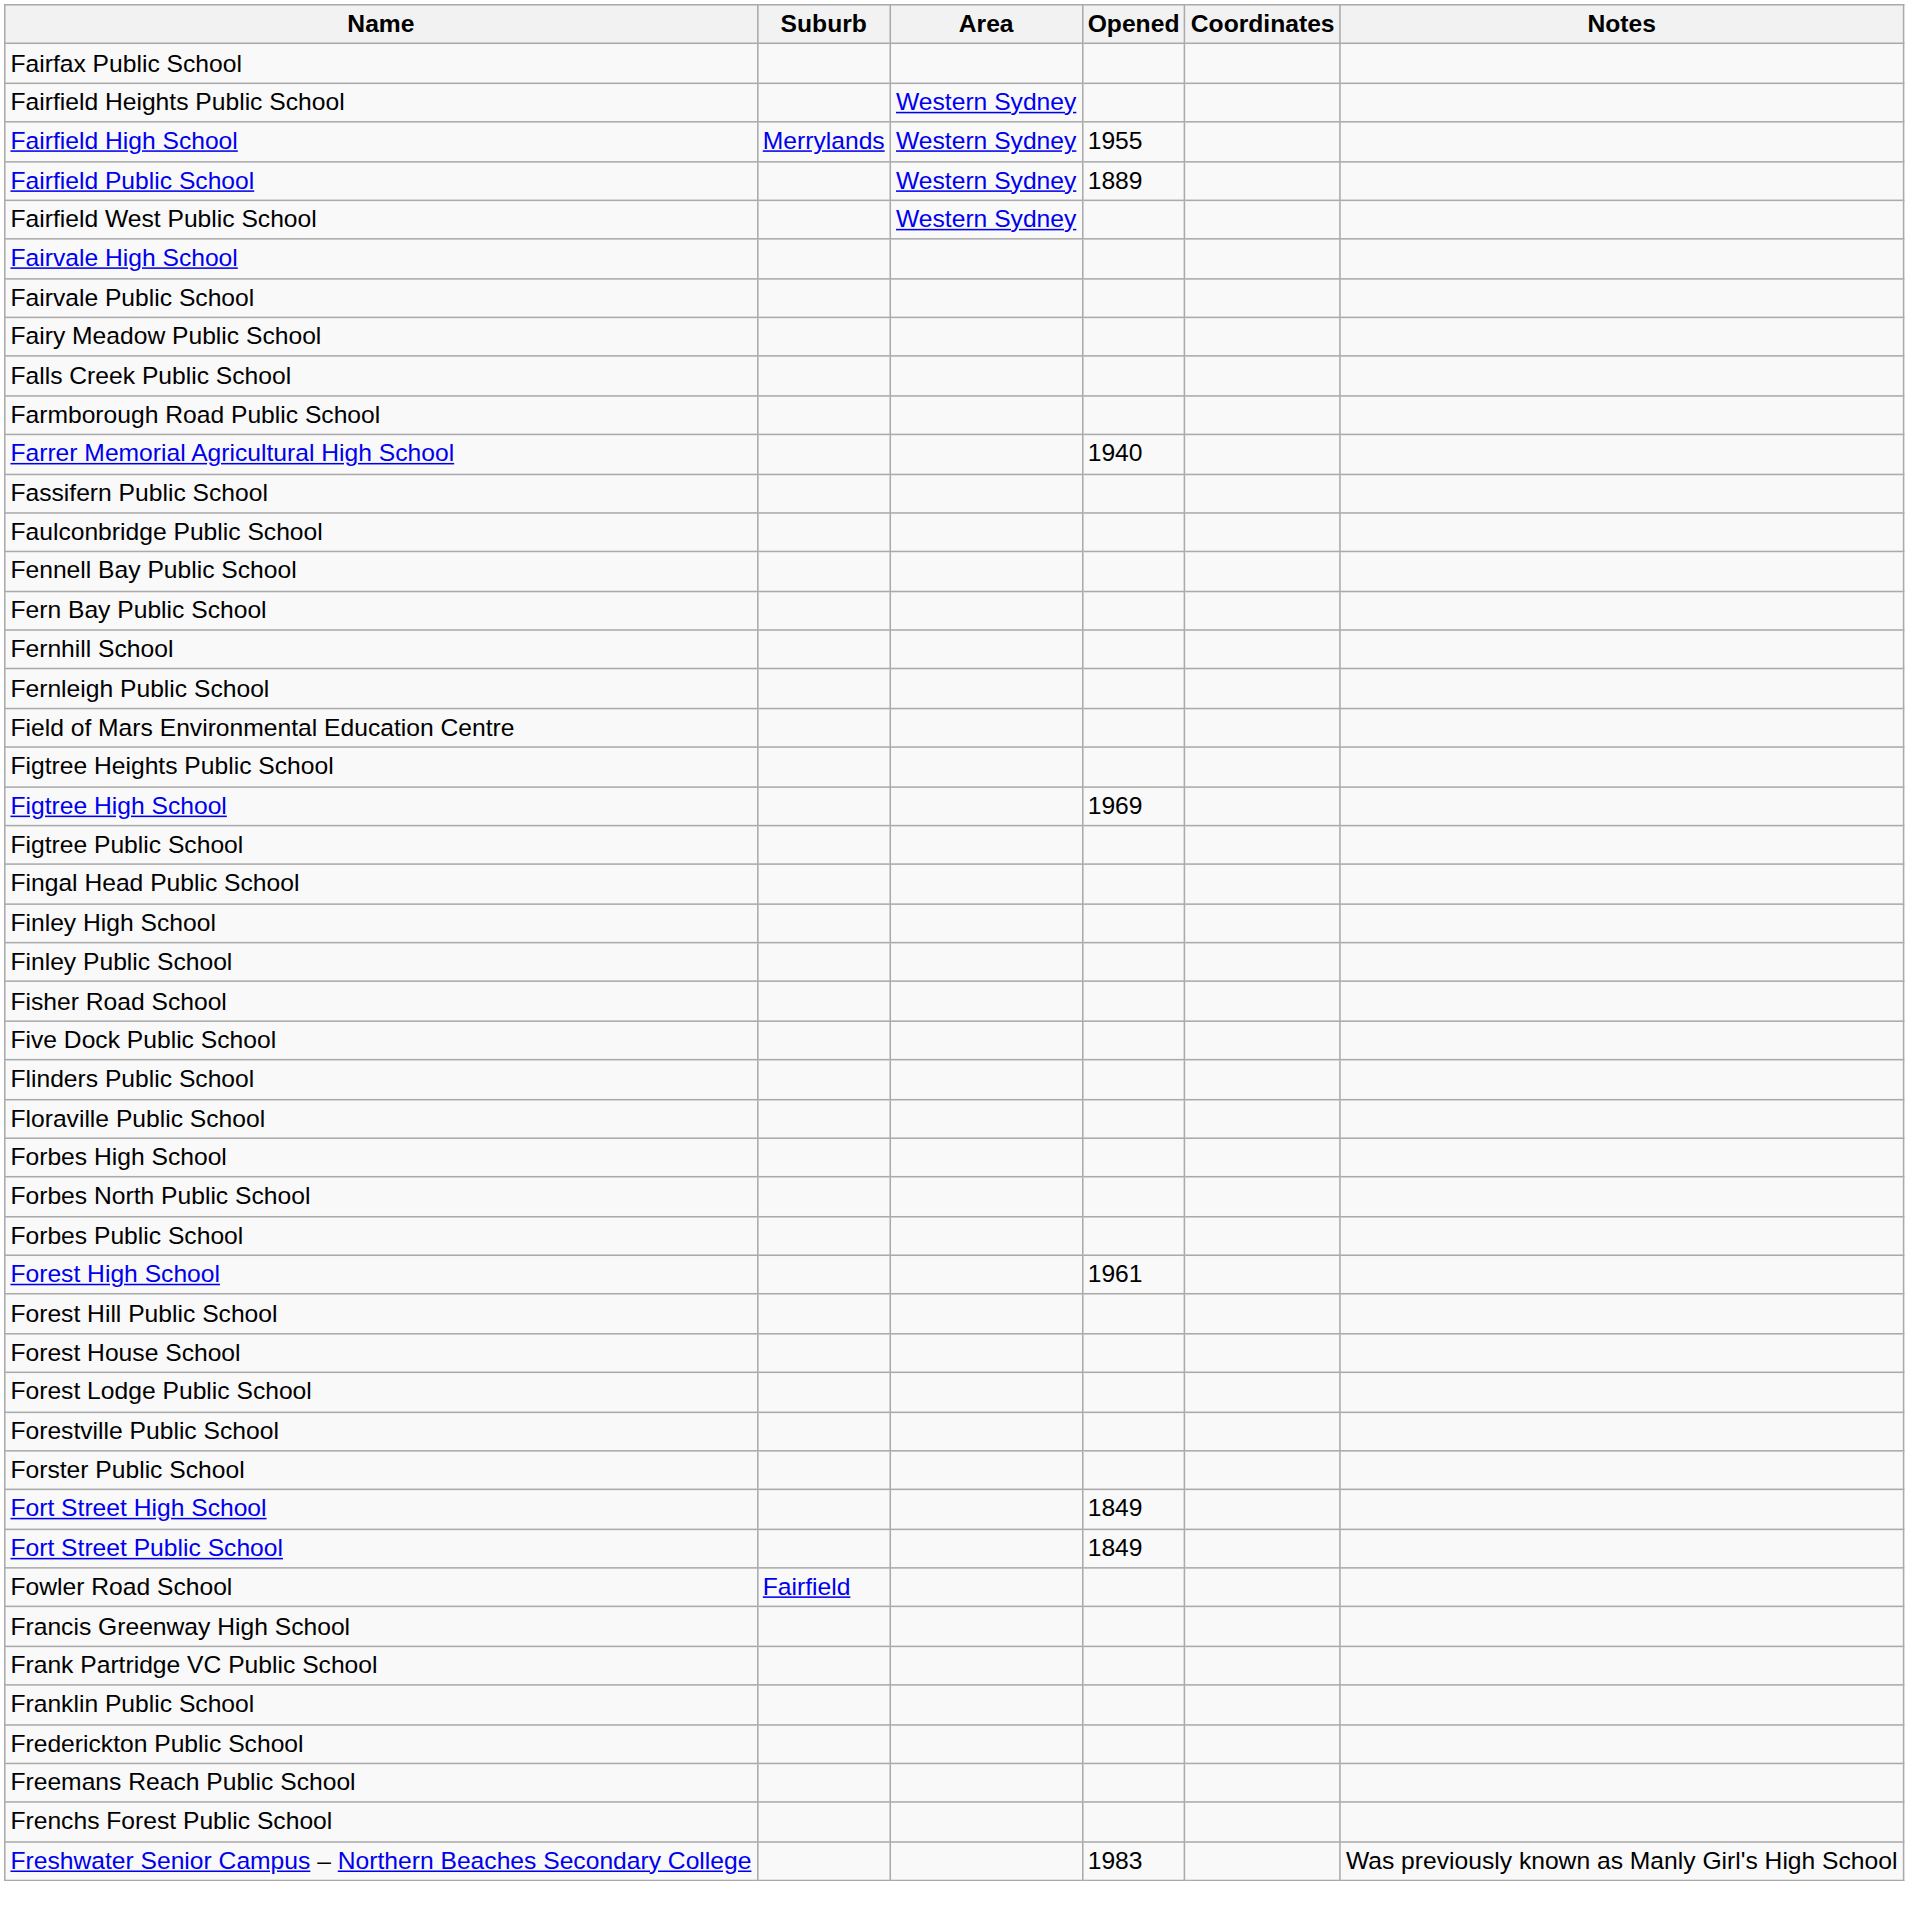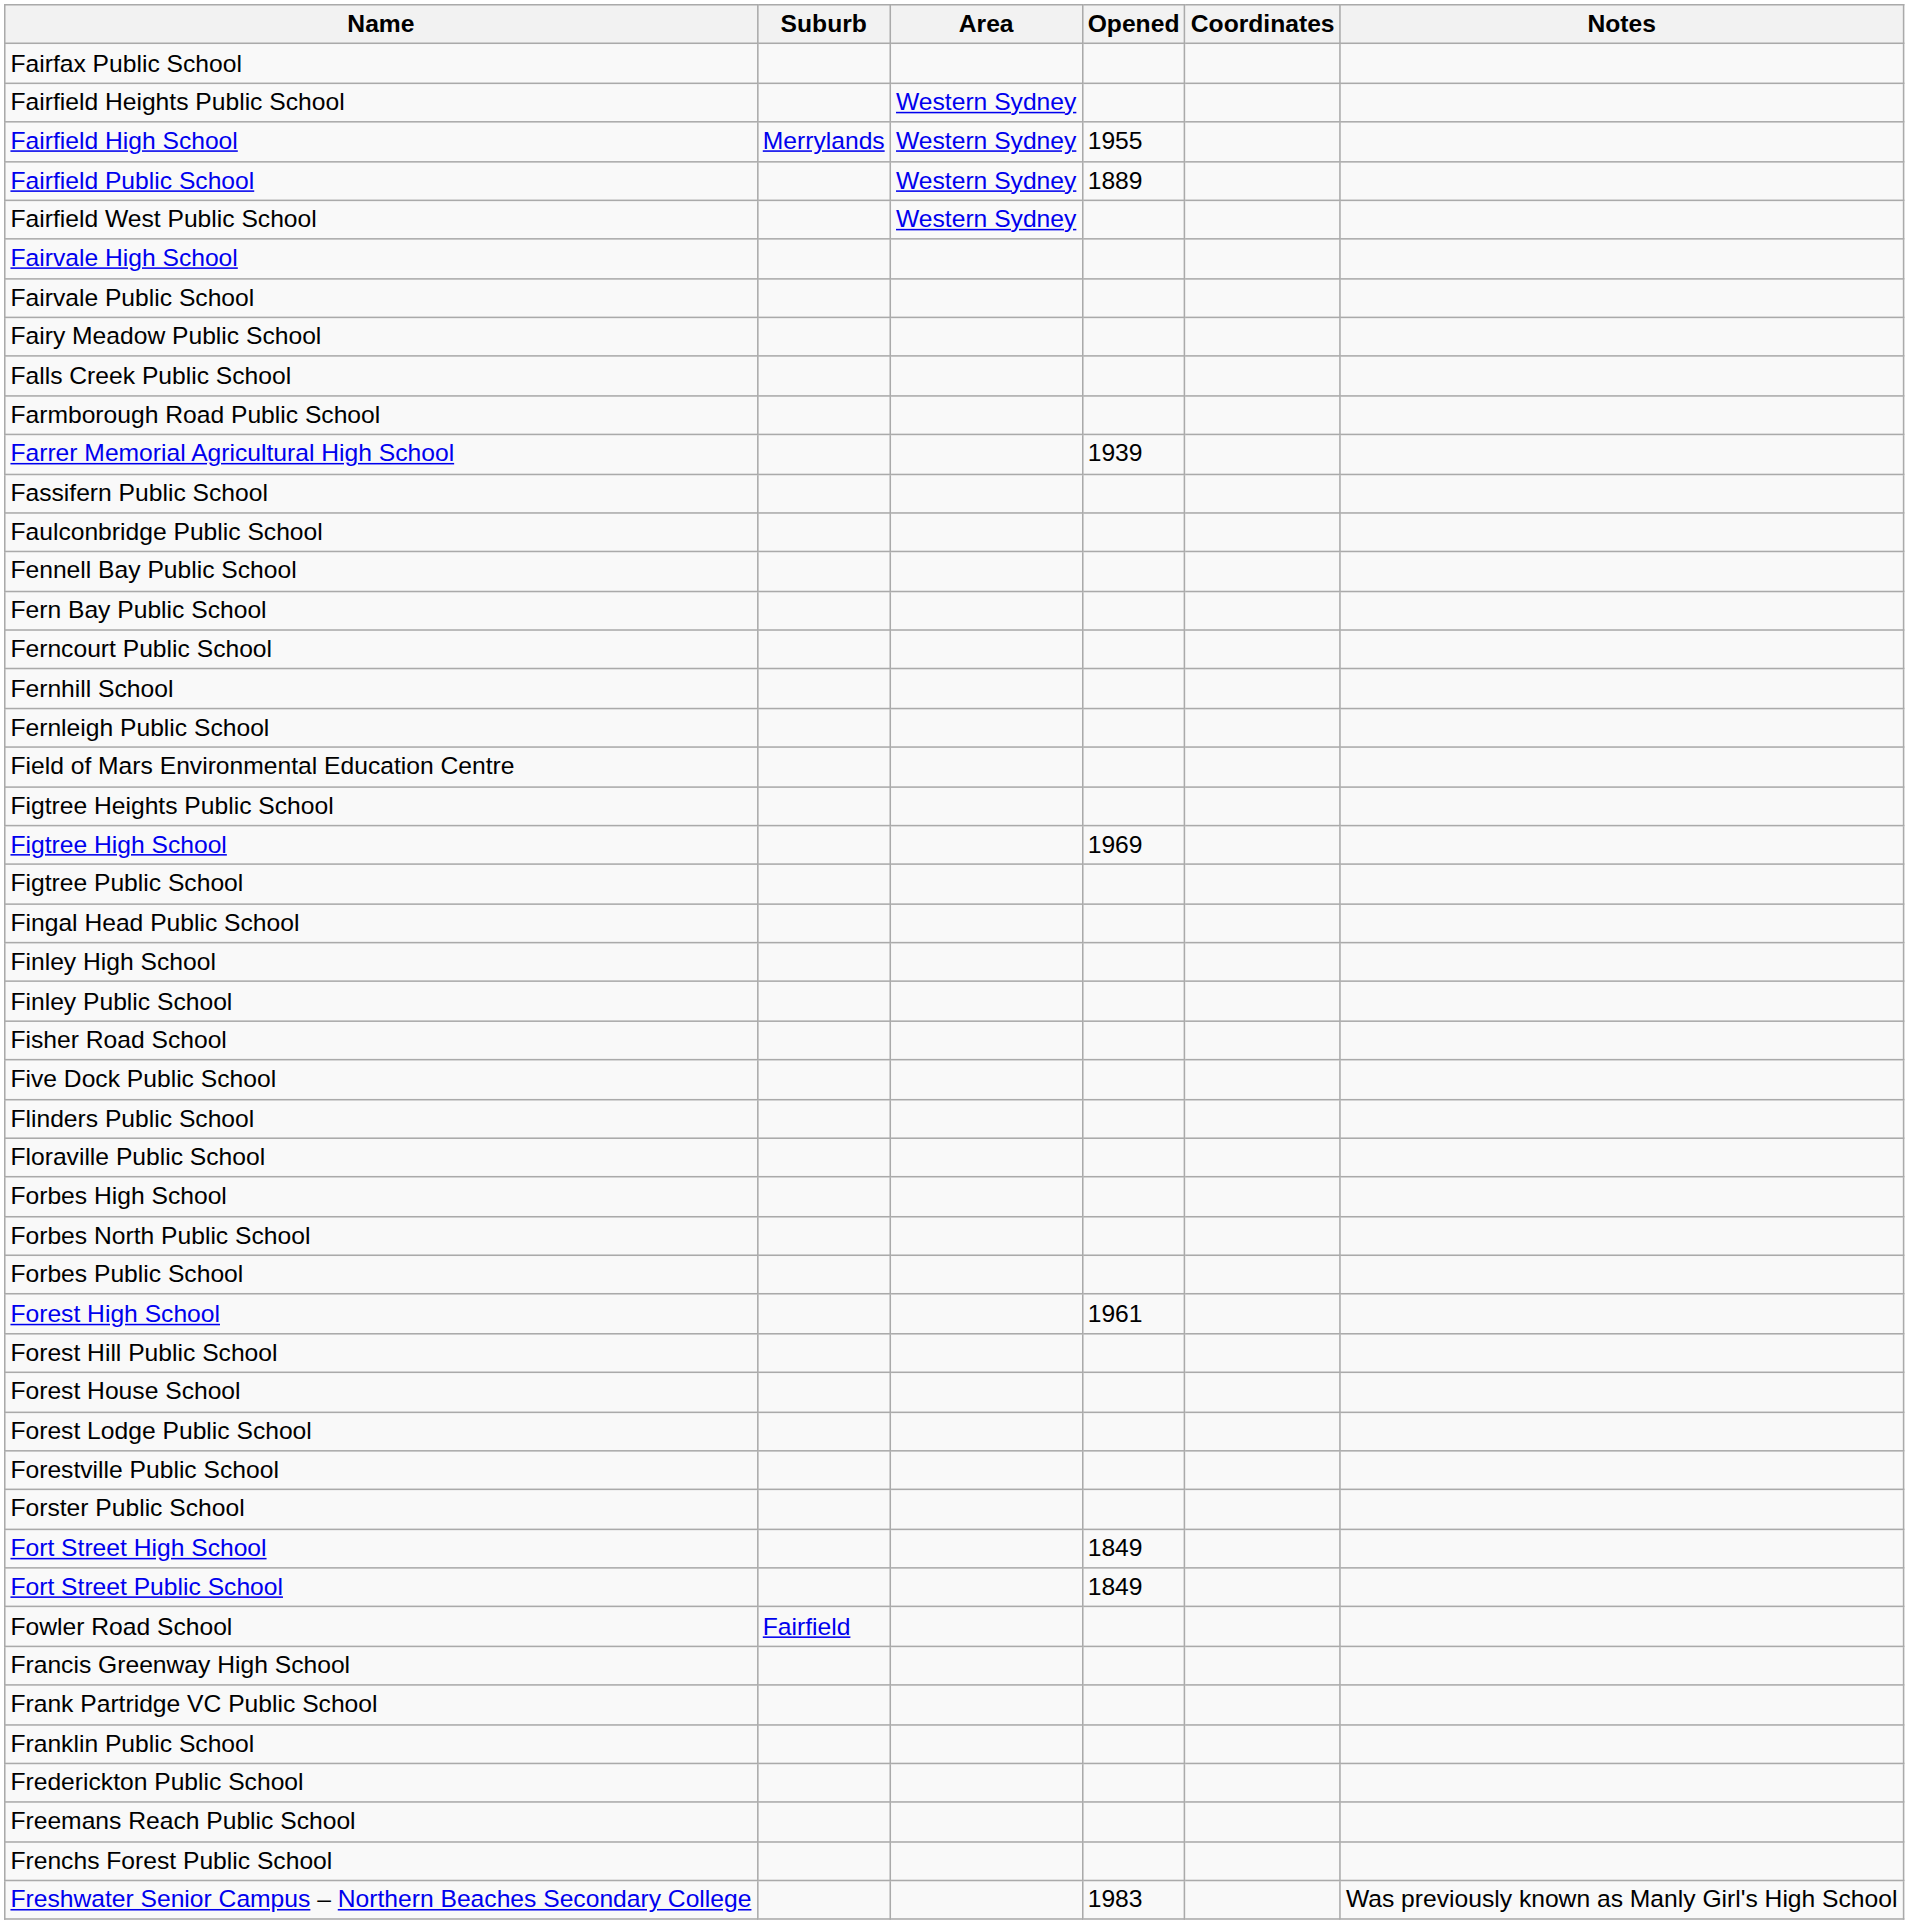Farrer Memorial Agricultural High School | Opened: 1940 -> 1939
+ row: Ferncourt Public School
